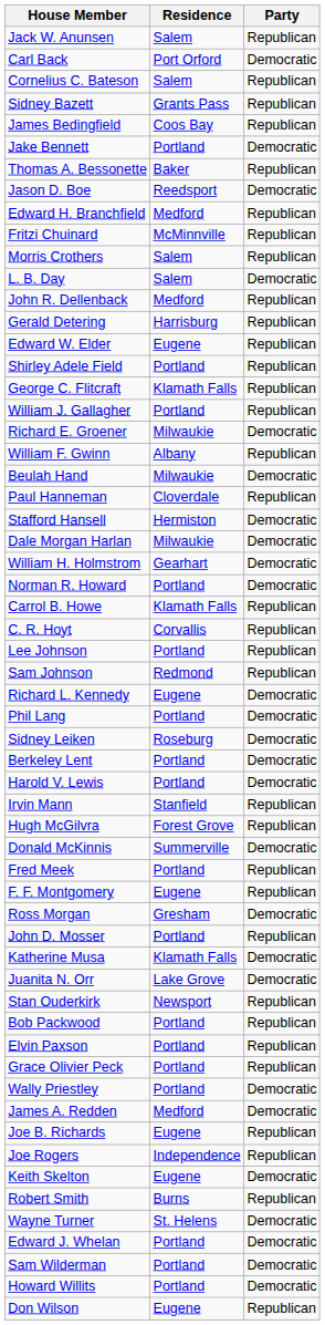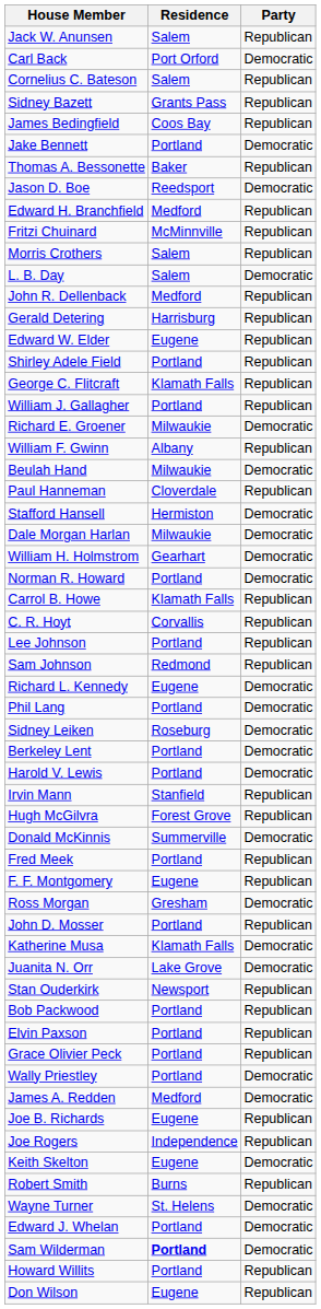Sam Wilderman | Residence: normal -> bold
Howard Willits | Party: Democratic -> Republican
